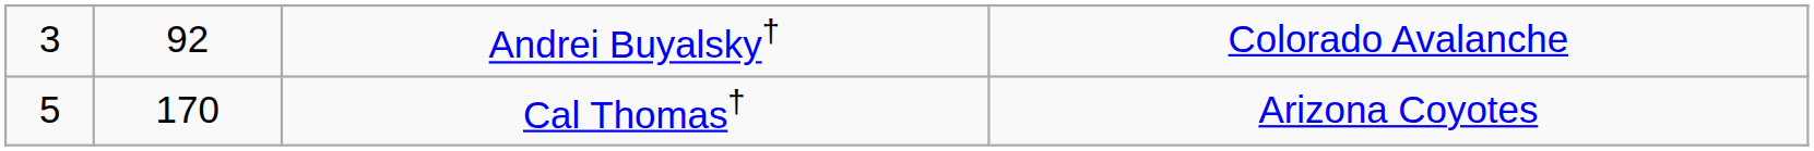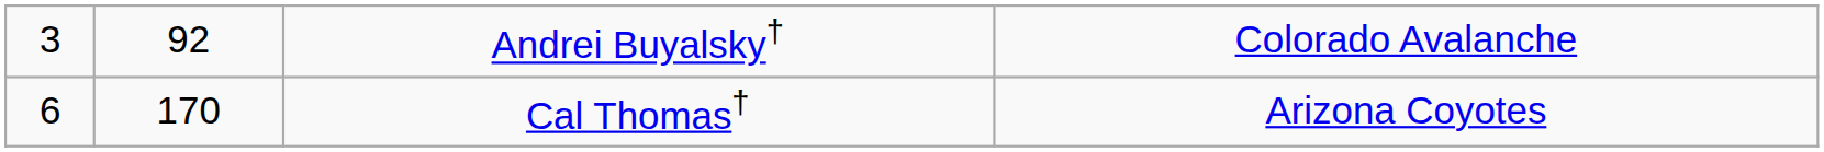Cal Thomas† | column 1: 5 -> 6
